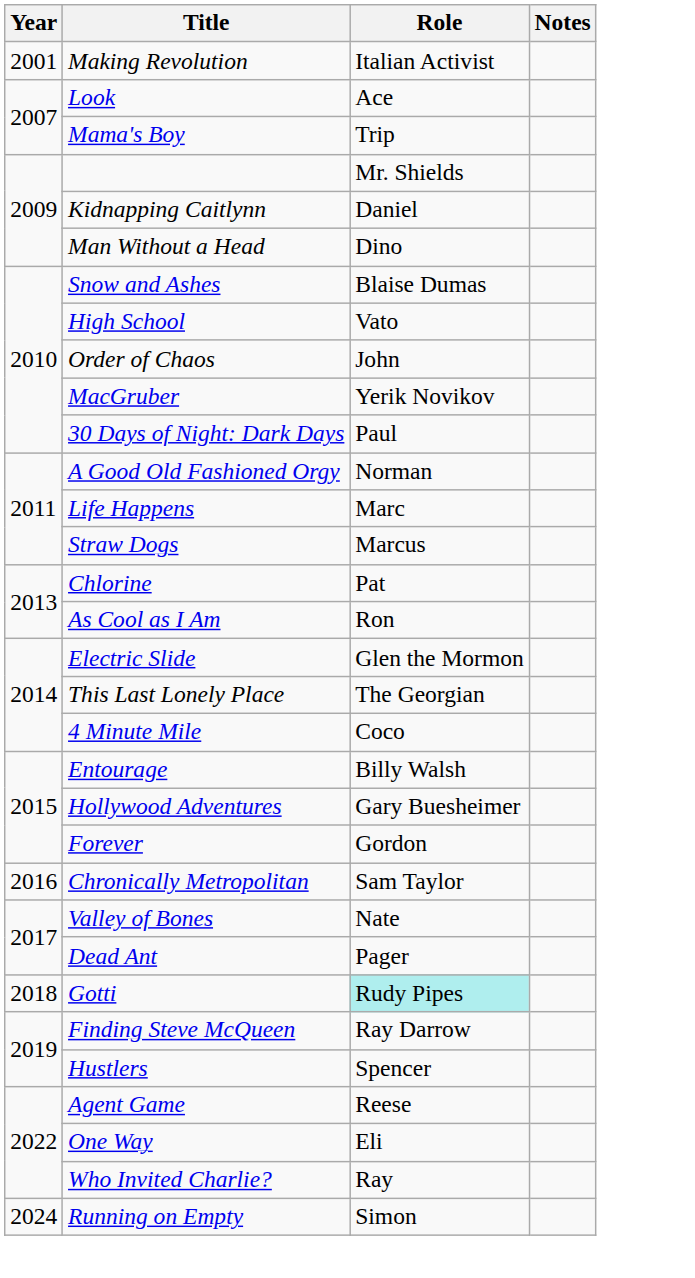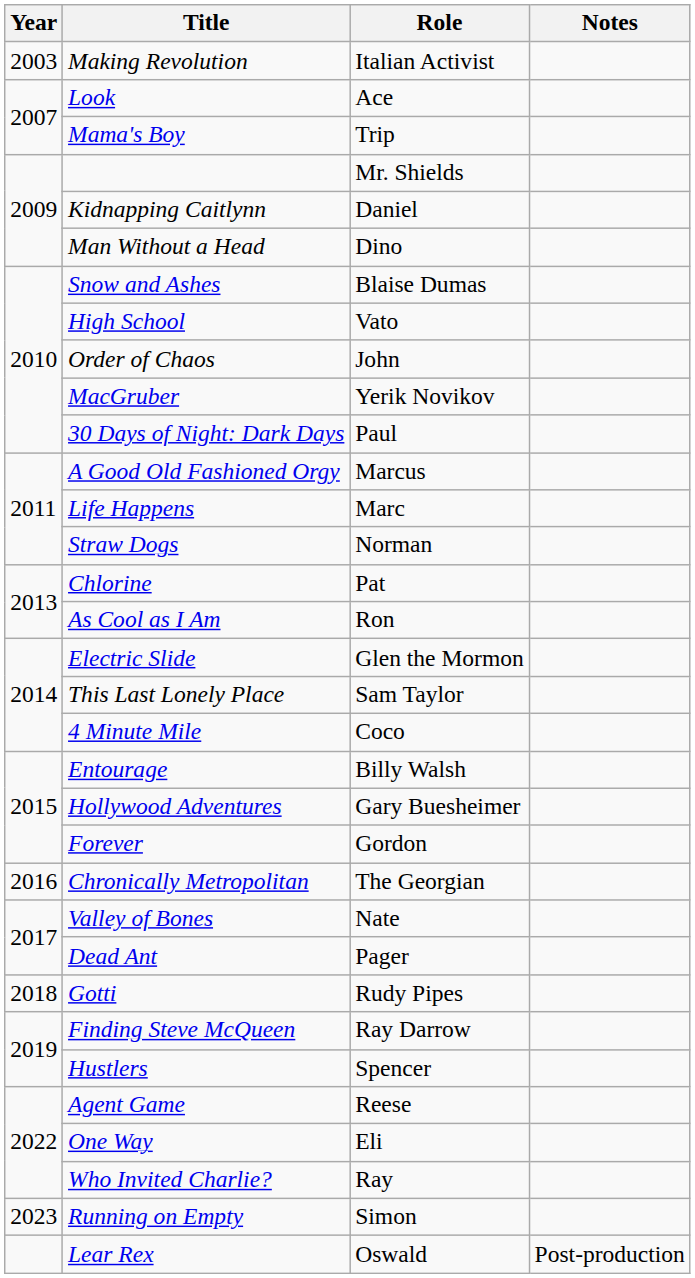Making Revolution | Year: 2001 -> 2003
A Good Old Fashioned Orgy | Role: Norman -> Marcus
Straw Dogs | Role: Marcus -> Norman
This Last Lonely Place | Role: The Georgian -> Sam Taylor
Chronically Metropolitan | Role: Sam Taylor -> The Georgian
Gotti | Role: paleturquoise background -> no background
Running on Empty | Year: 2024 -> 2023
+ row: Lear Rex | Oswald | Post-production
